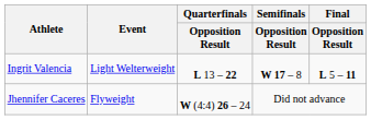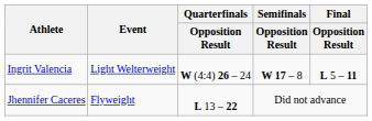Ingrit Valencia | Quarterfinals / Opposition Result: L 13 – 22 -> W (4:4) 26 – 24
Jhennifer Caceres | Quarterfinals / Opposition Result: W (4:4) 26 – 24 -> L 13 – 22
